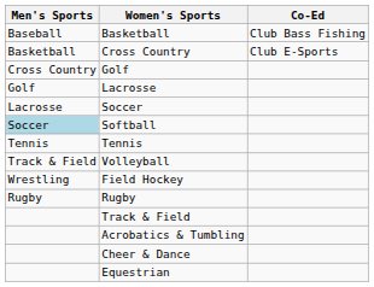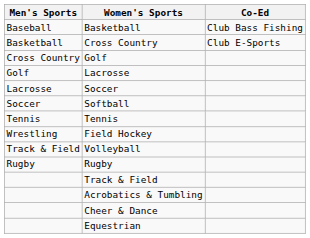Softball | Men's Sports: lightblue background -> no background
rows swapped: Volleyball <-> Field Hockey
